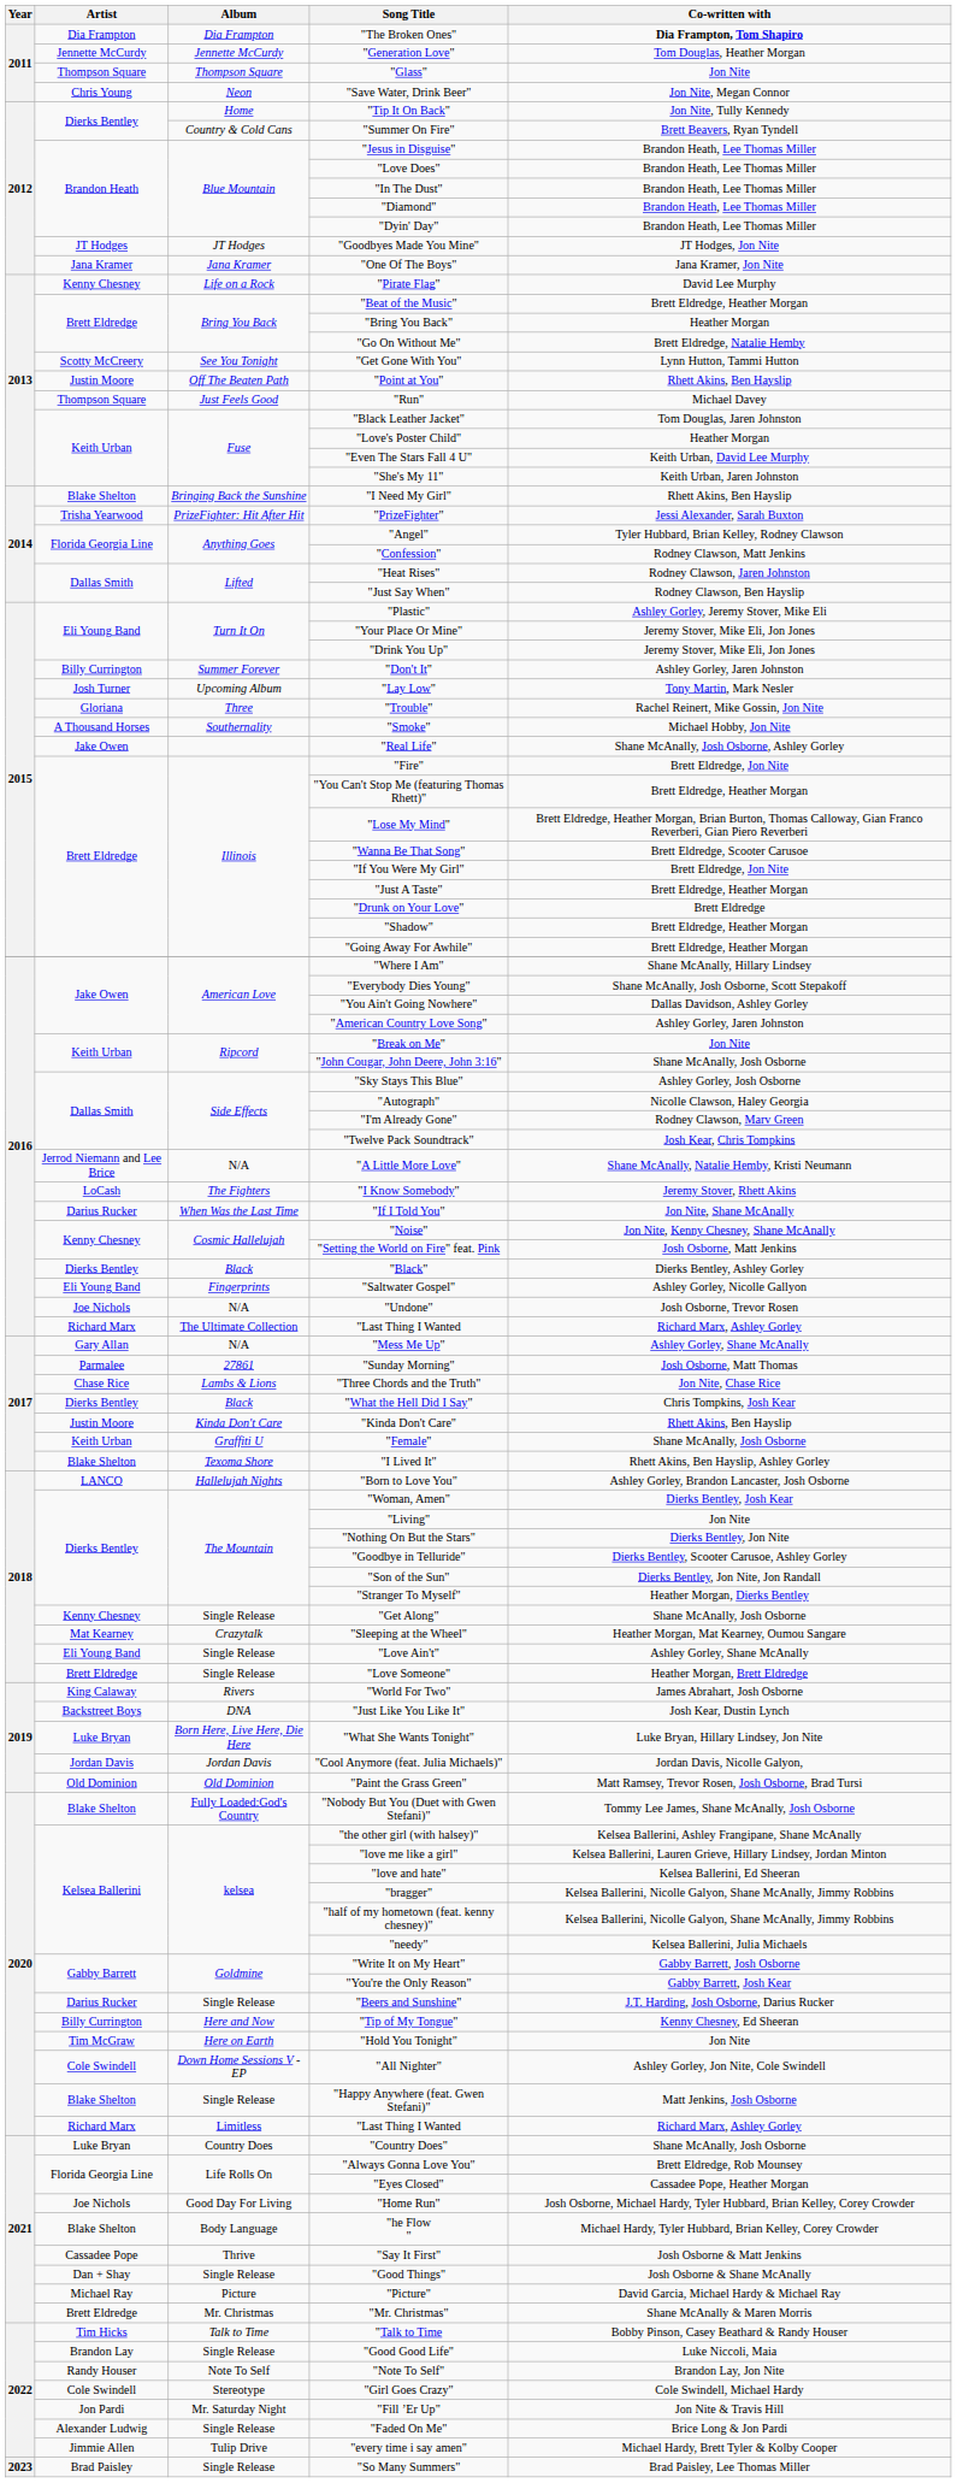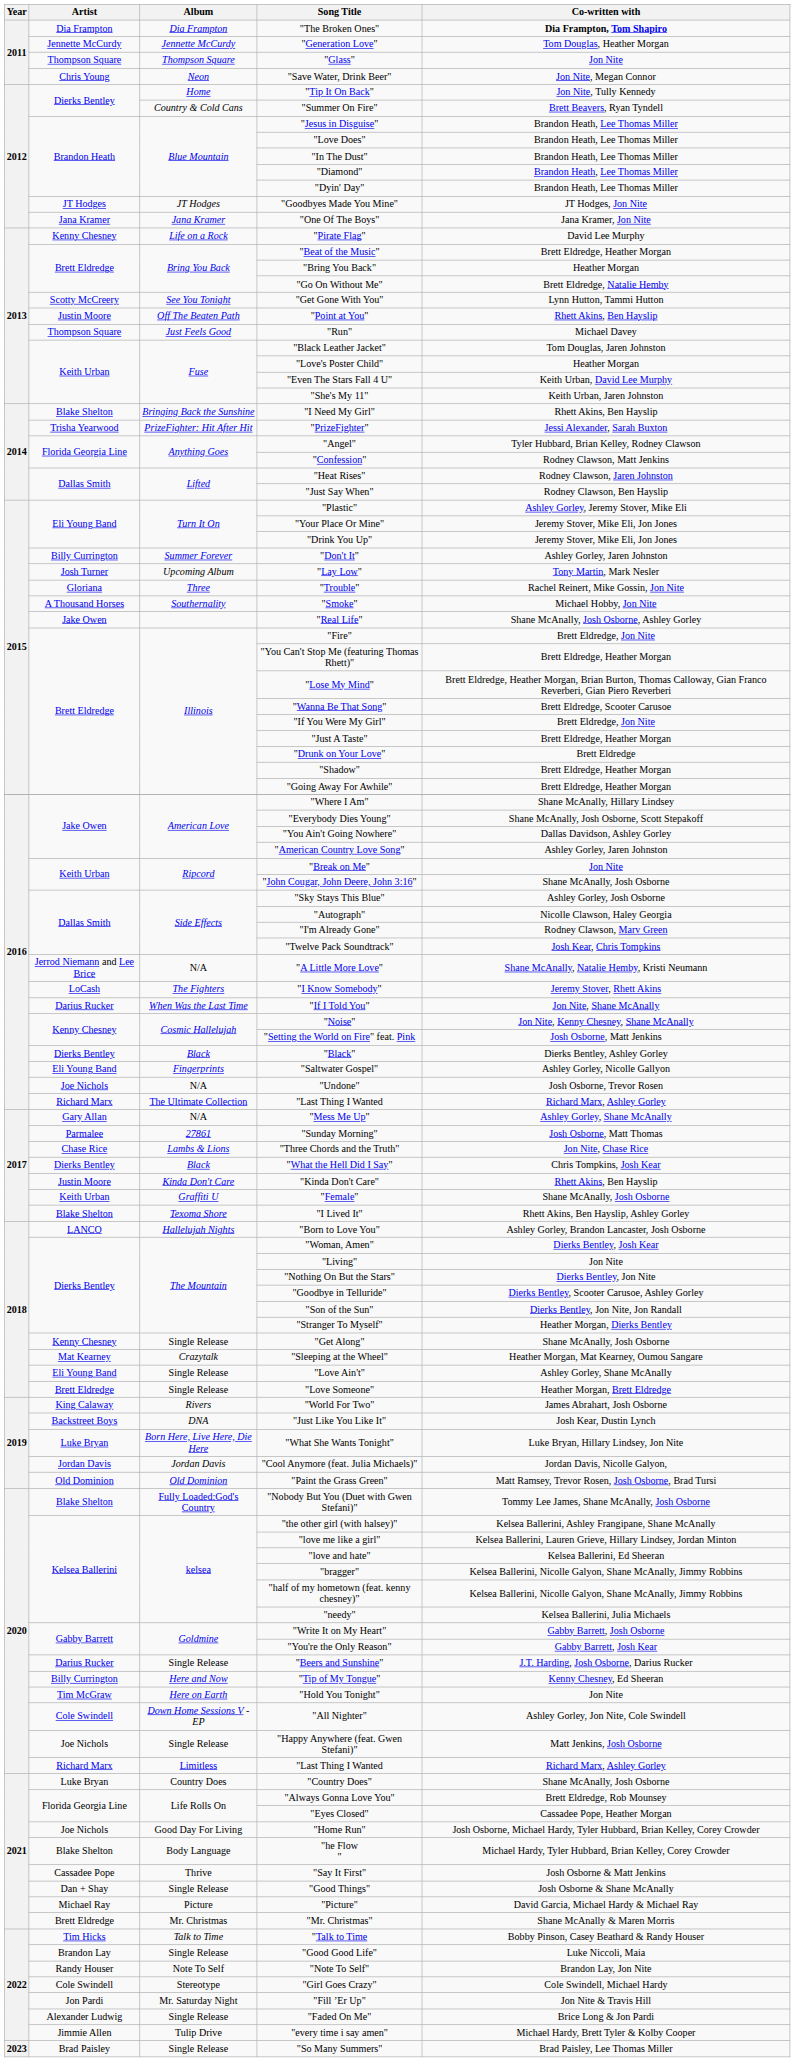"Happy Anywhere (feat. Gwen Stefani)" | Artist: Blake Shelton -> Joe Nichols
